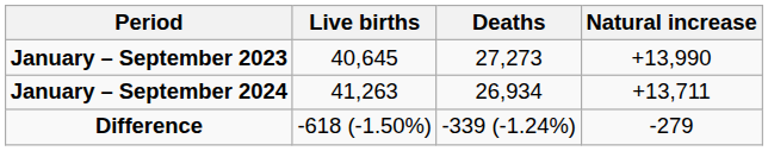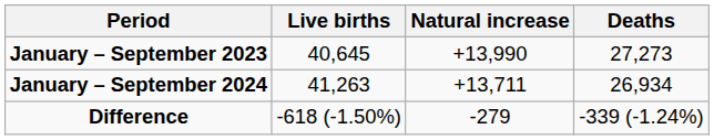columns swapped: Deaths <-> Natural increase
